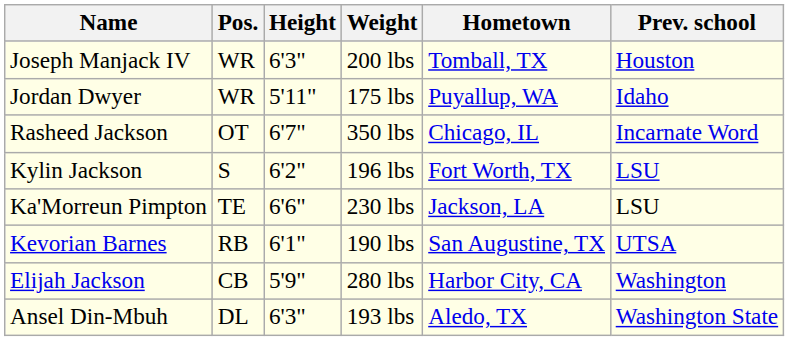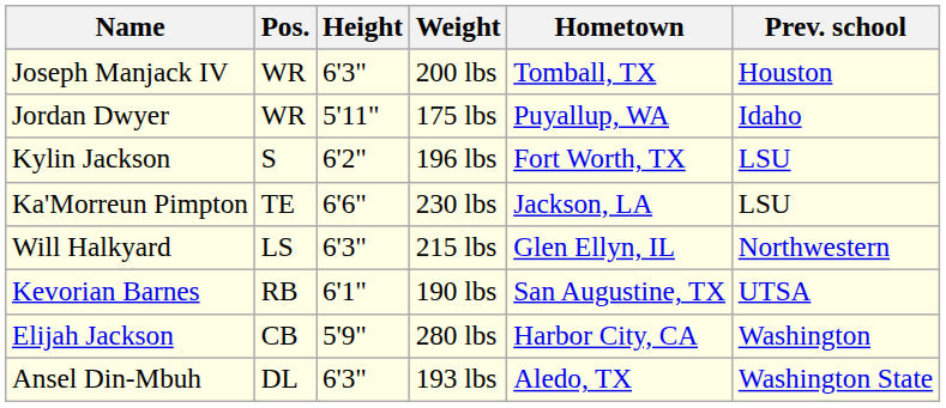- row: Rasheed Jackson | OT | 6'7" | 350 lbs | Chicago, IL | Incarnate Word
+ row: Will Halkyard | LS | 6'3" | 215 lbs | Glen Ellyn, IL | Northwestern
